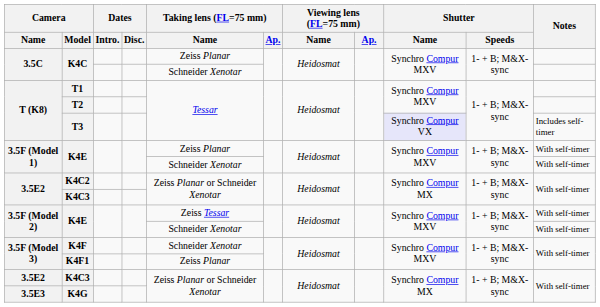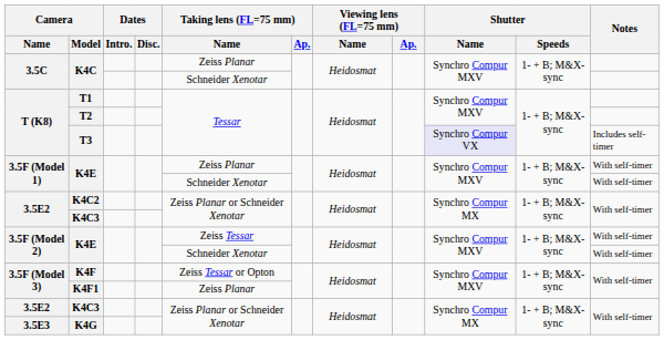K4F | Taking lens (FL=75 mm) / Name: Schneider Xenotar -> Zeiss Tessar or Opton
